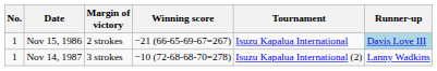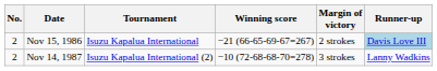columns swapped: Tournament <-> Margin of victory
Nov 15, 1986 | No.: 1 -> 2
Nov 14, 1987 | No.: 1 -> 2
